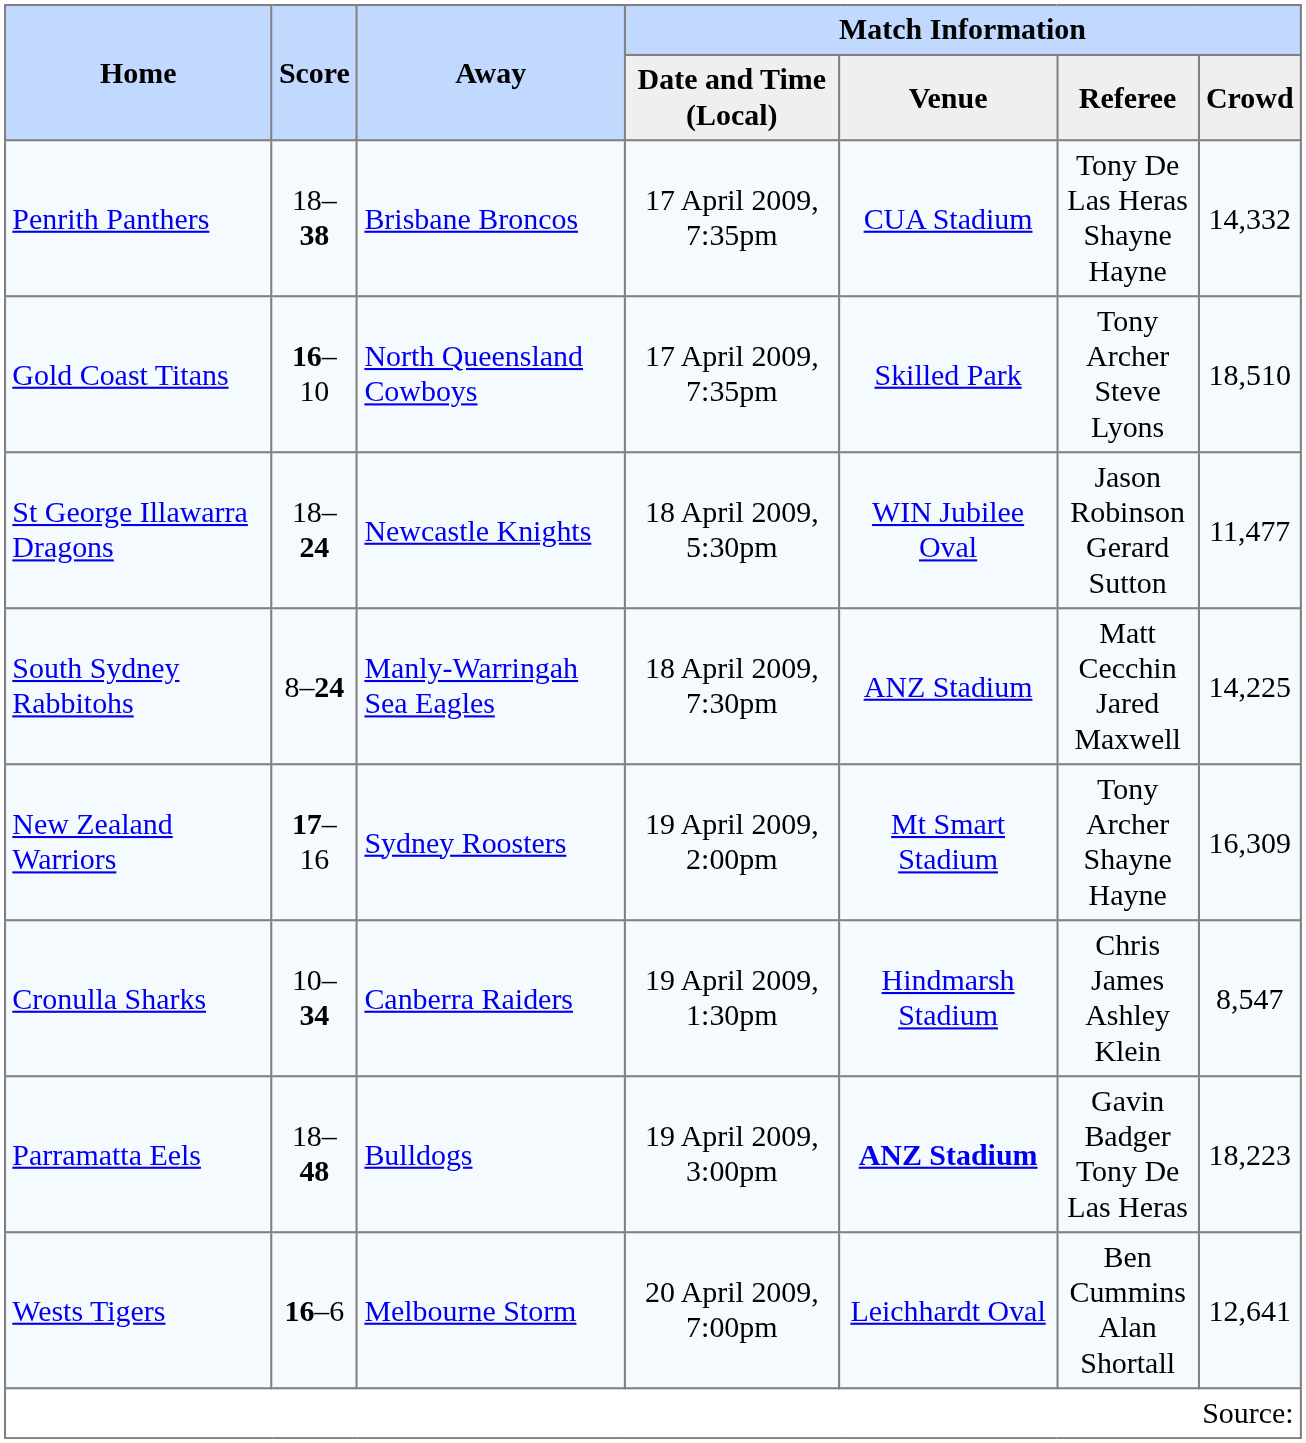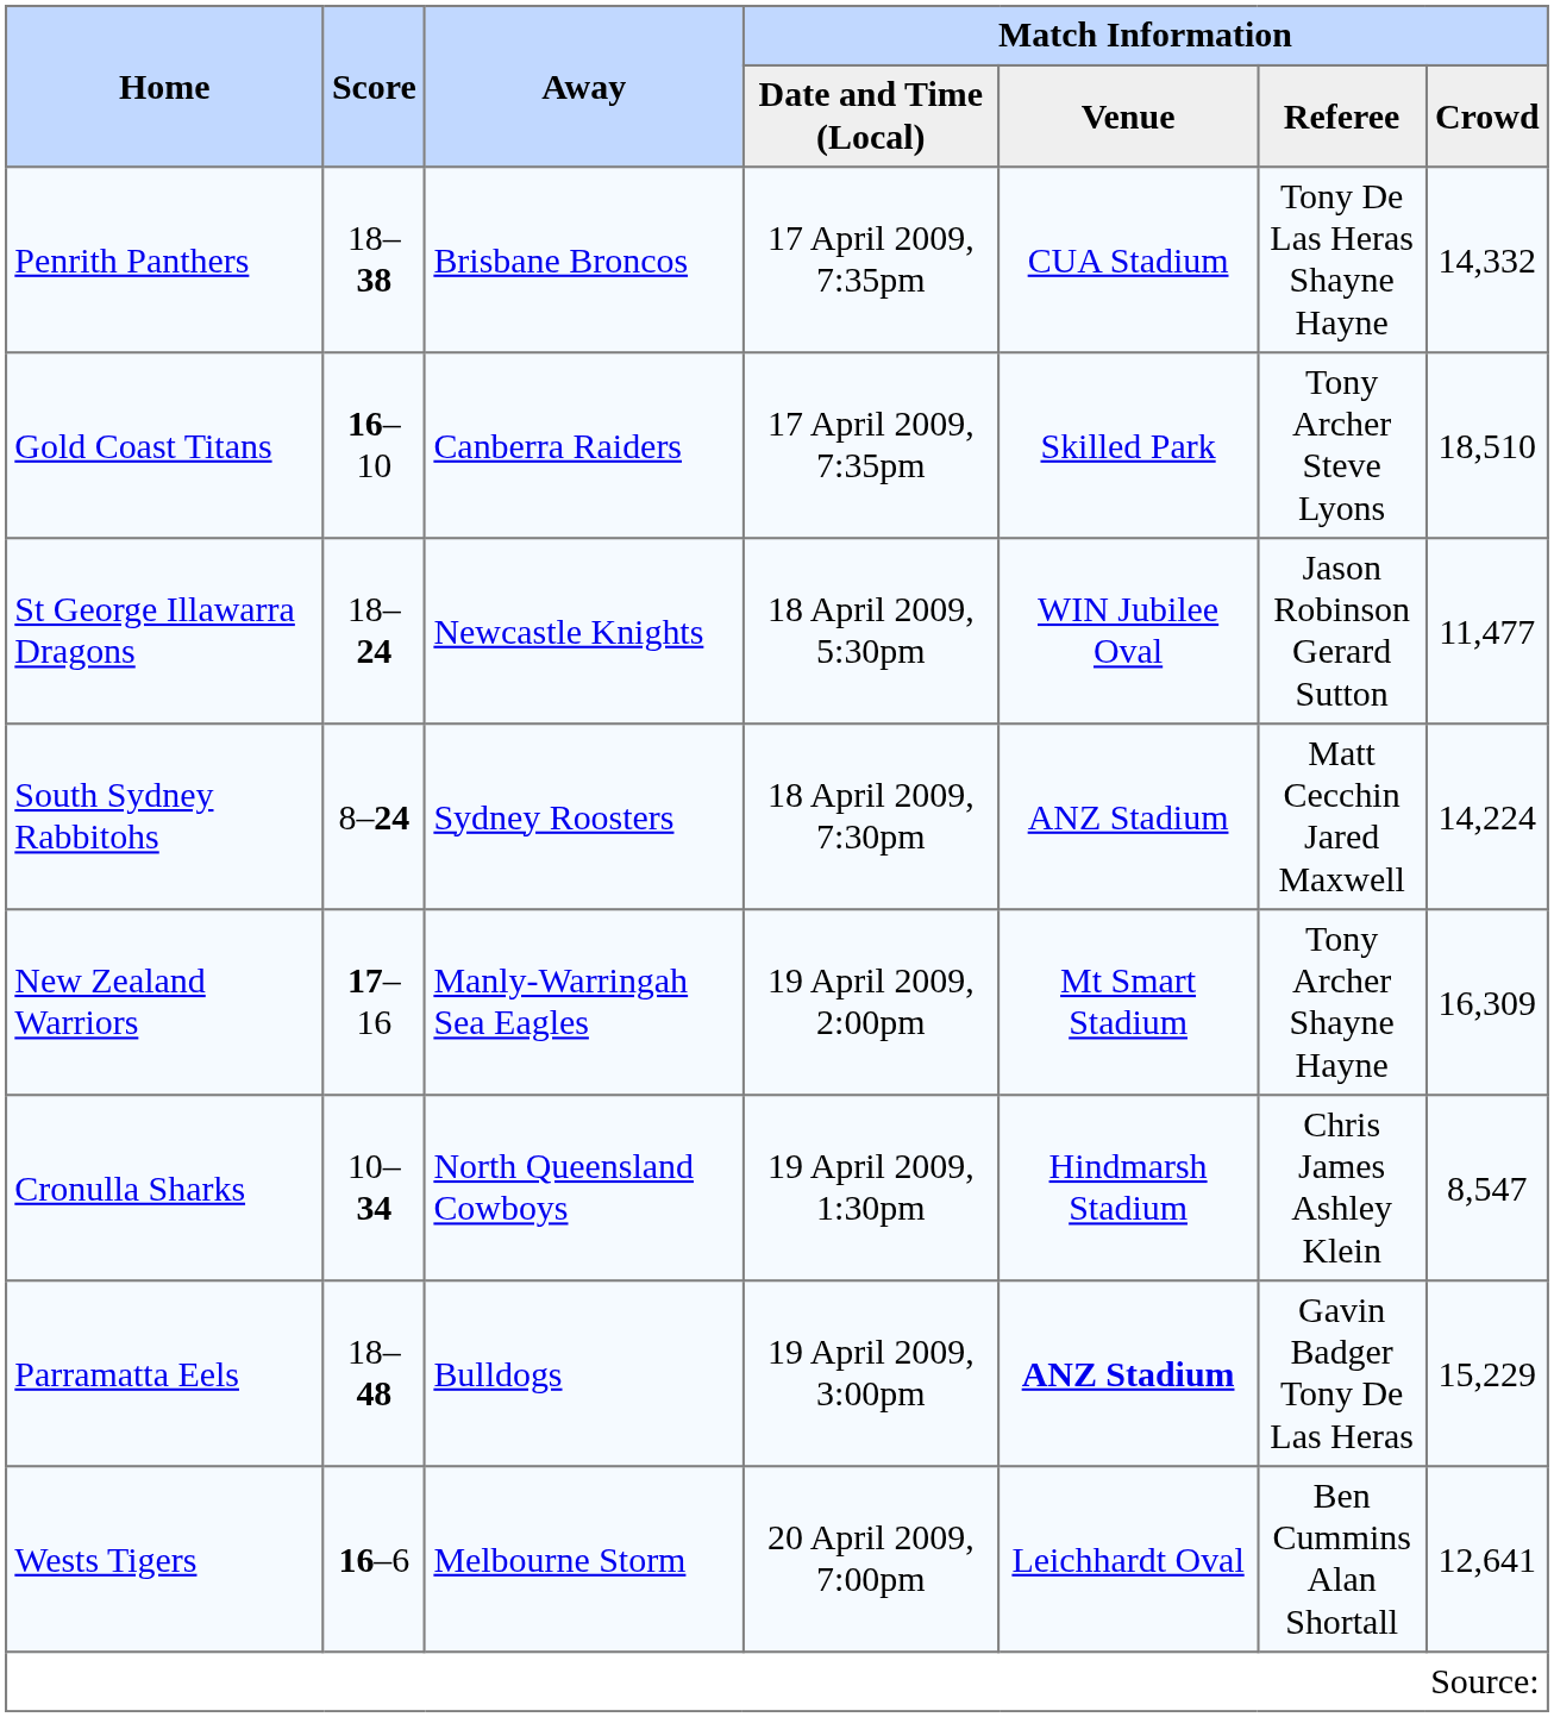Gold Coast Titans | Away: North Queensland Cowboys -> Canberra Raiders
South Sydney Rabbitohs | Away: Manly-Warringah Sea Eagles -> Sydney Roosters
South Sydney Rabbitohs | Match Information / Crowd: 14,225 -> 14,224
New Zealand Warriors | Away: Sydney Roosters -> Manly-Warringah Sea Eagles
Cronulla Sharks | Away: Canberra Raiders -> North Queensland Cowboys
Parramatta Eels | Match Information / Crowd: 18,223 -> 15,229
